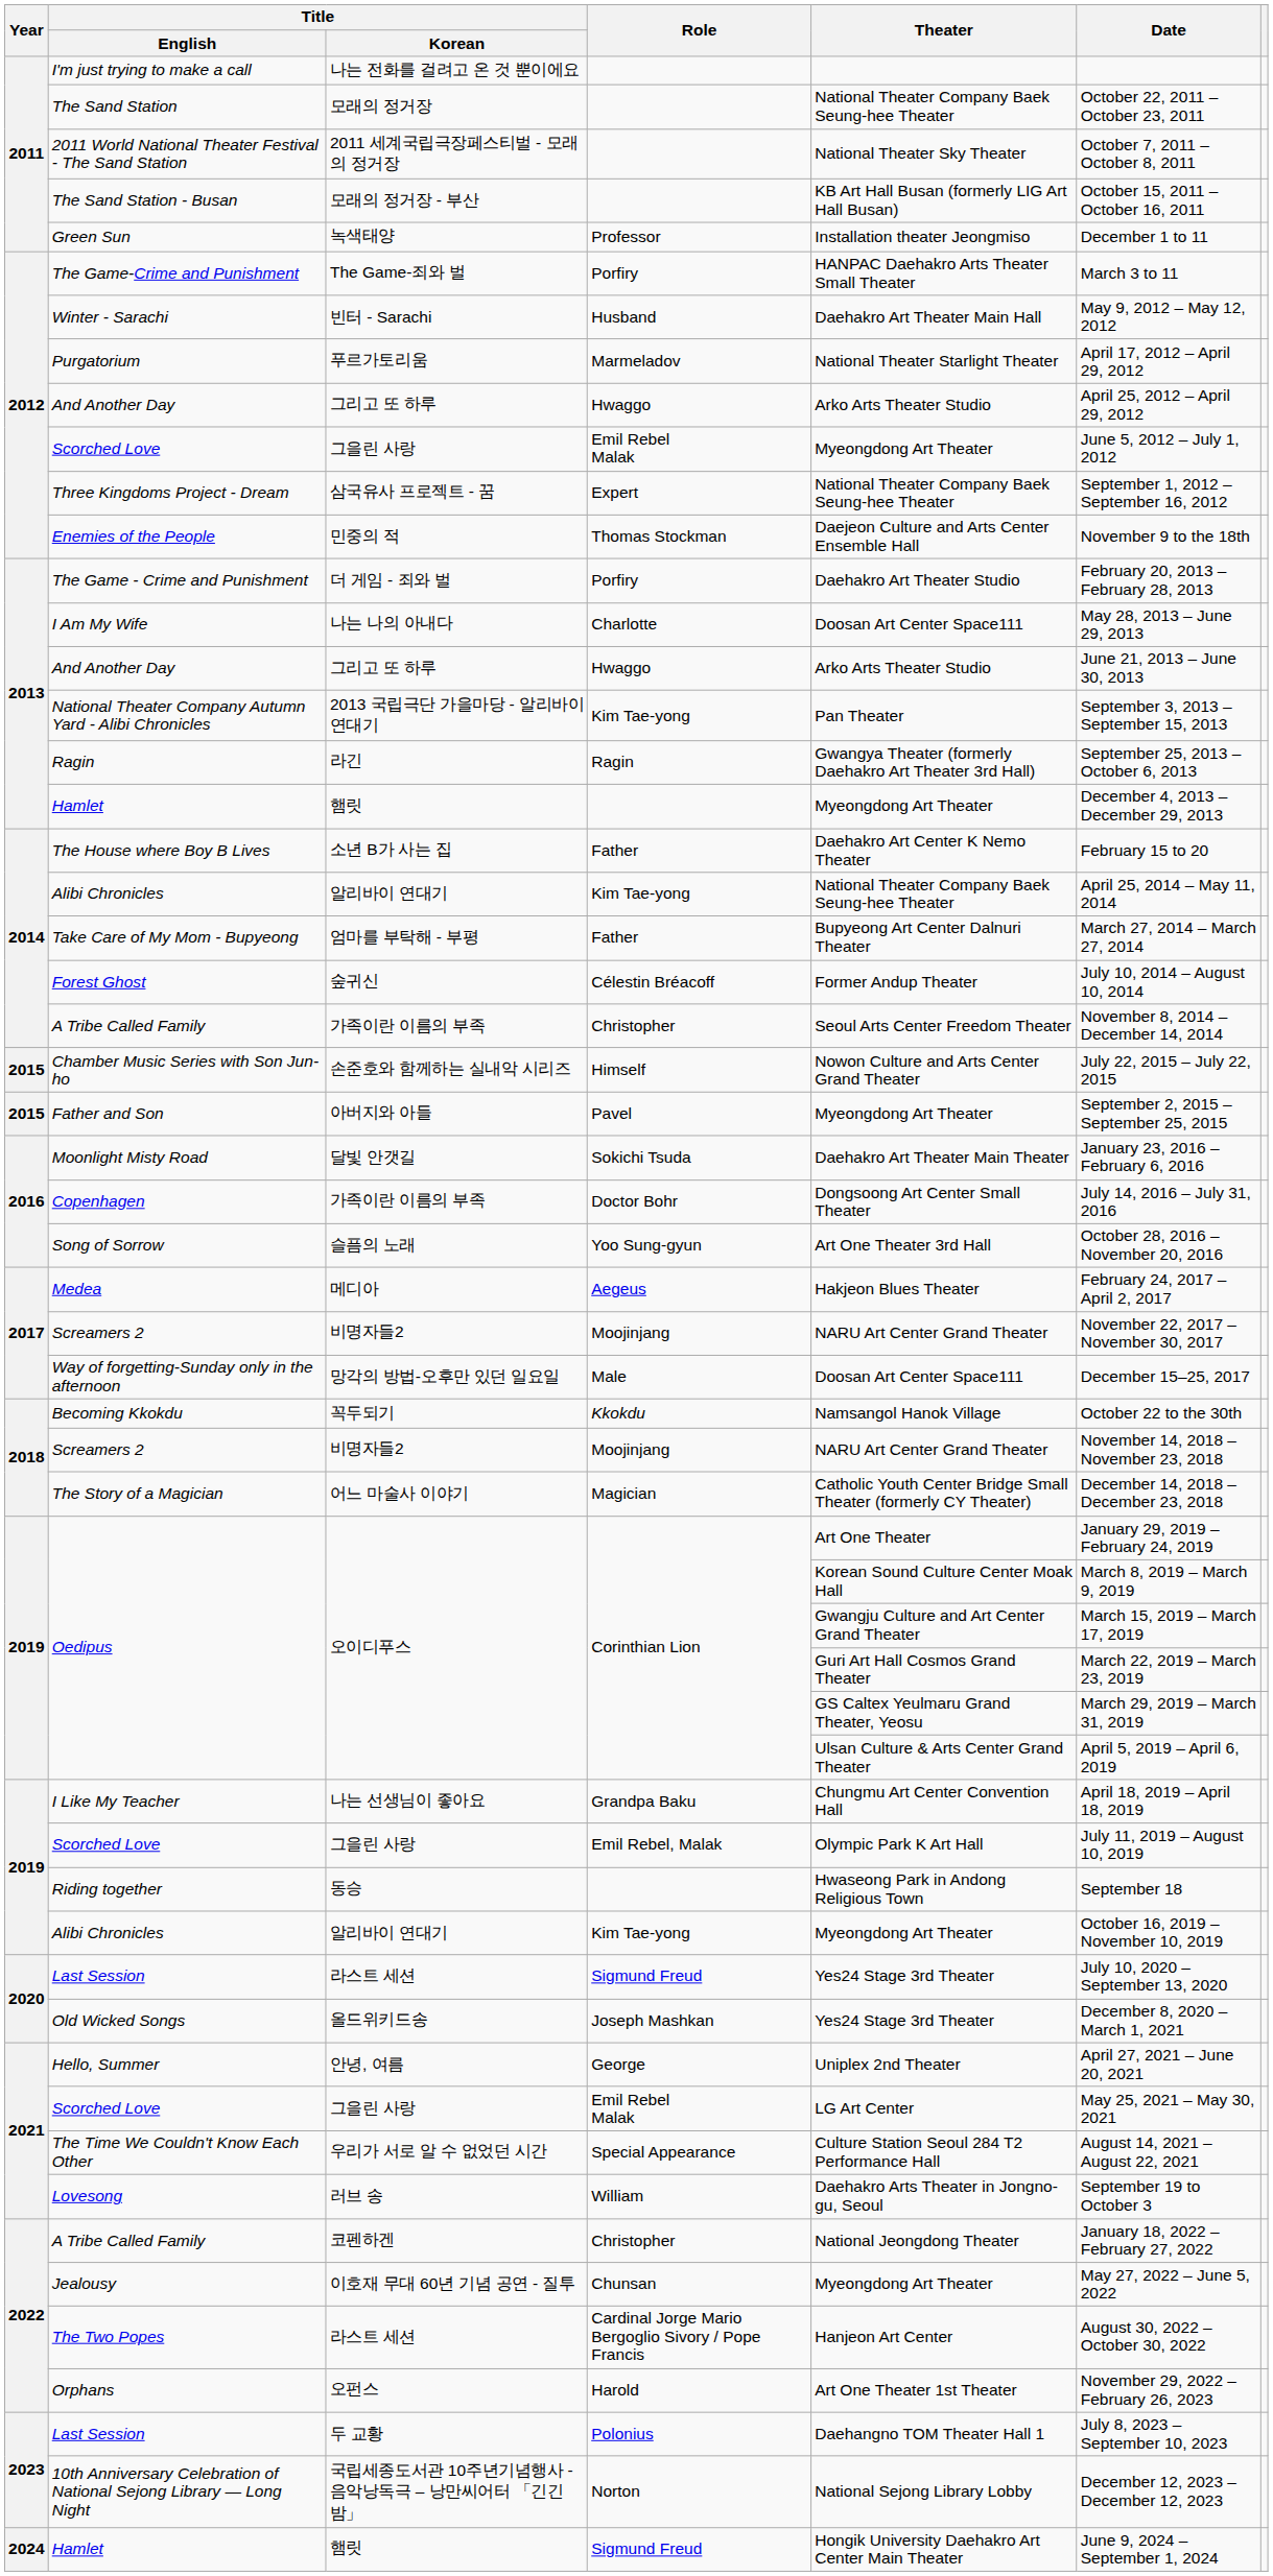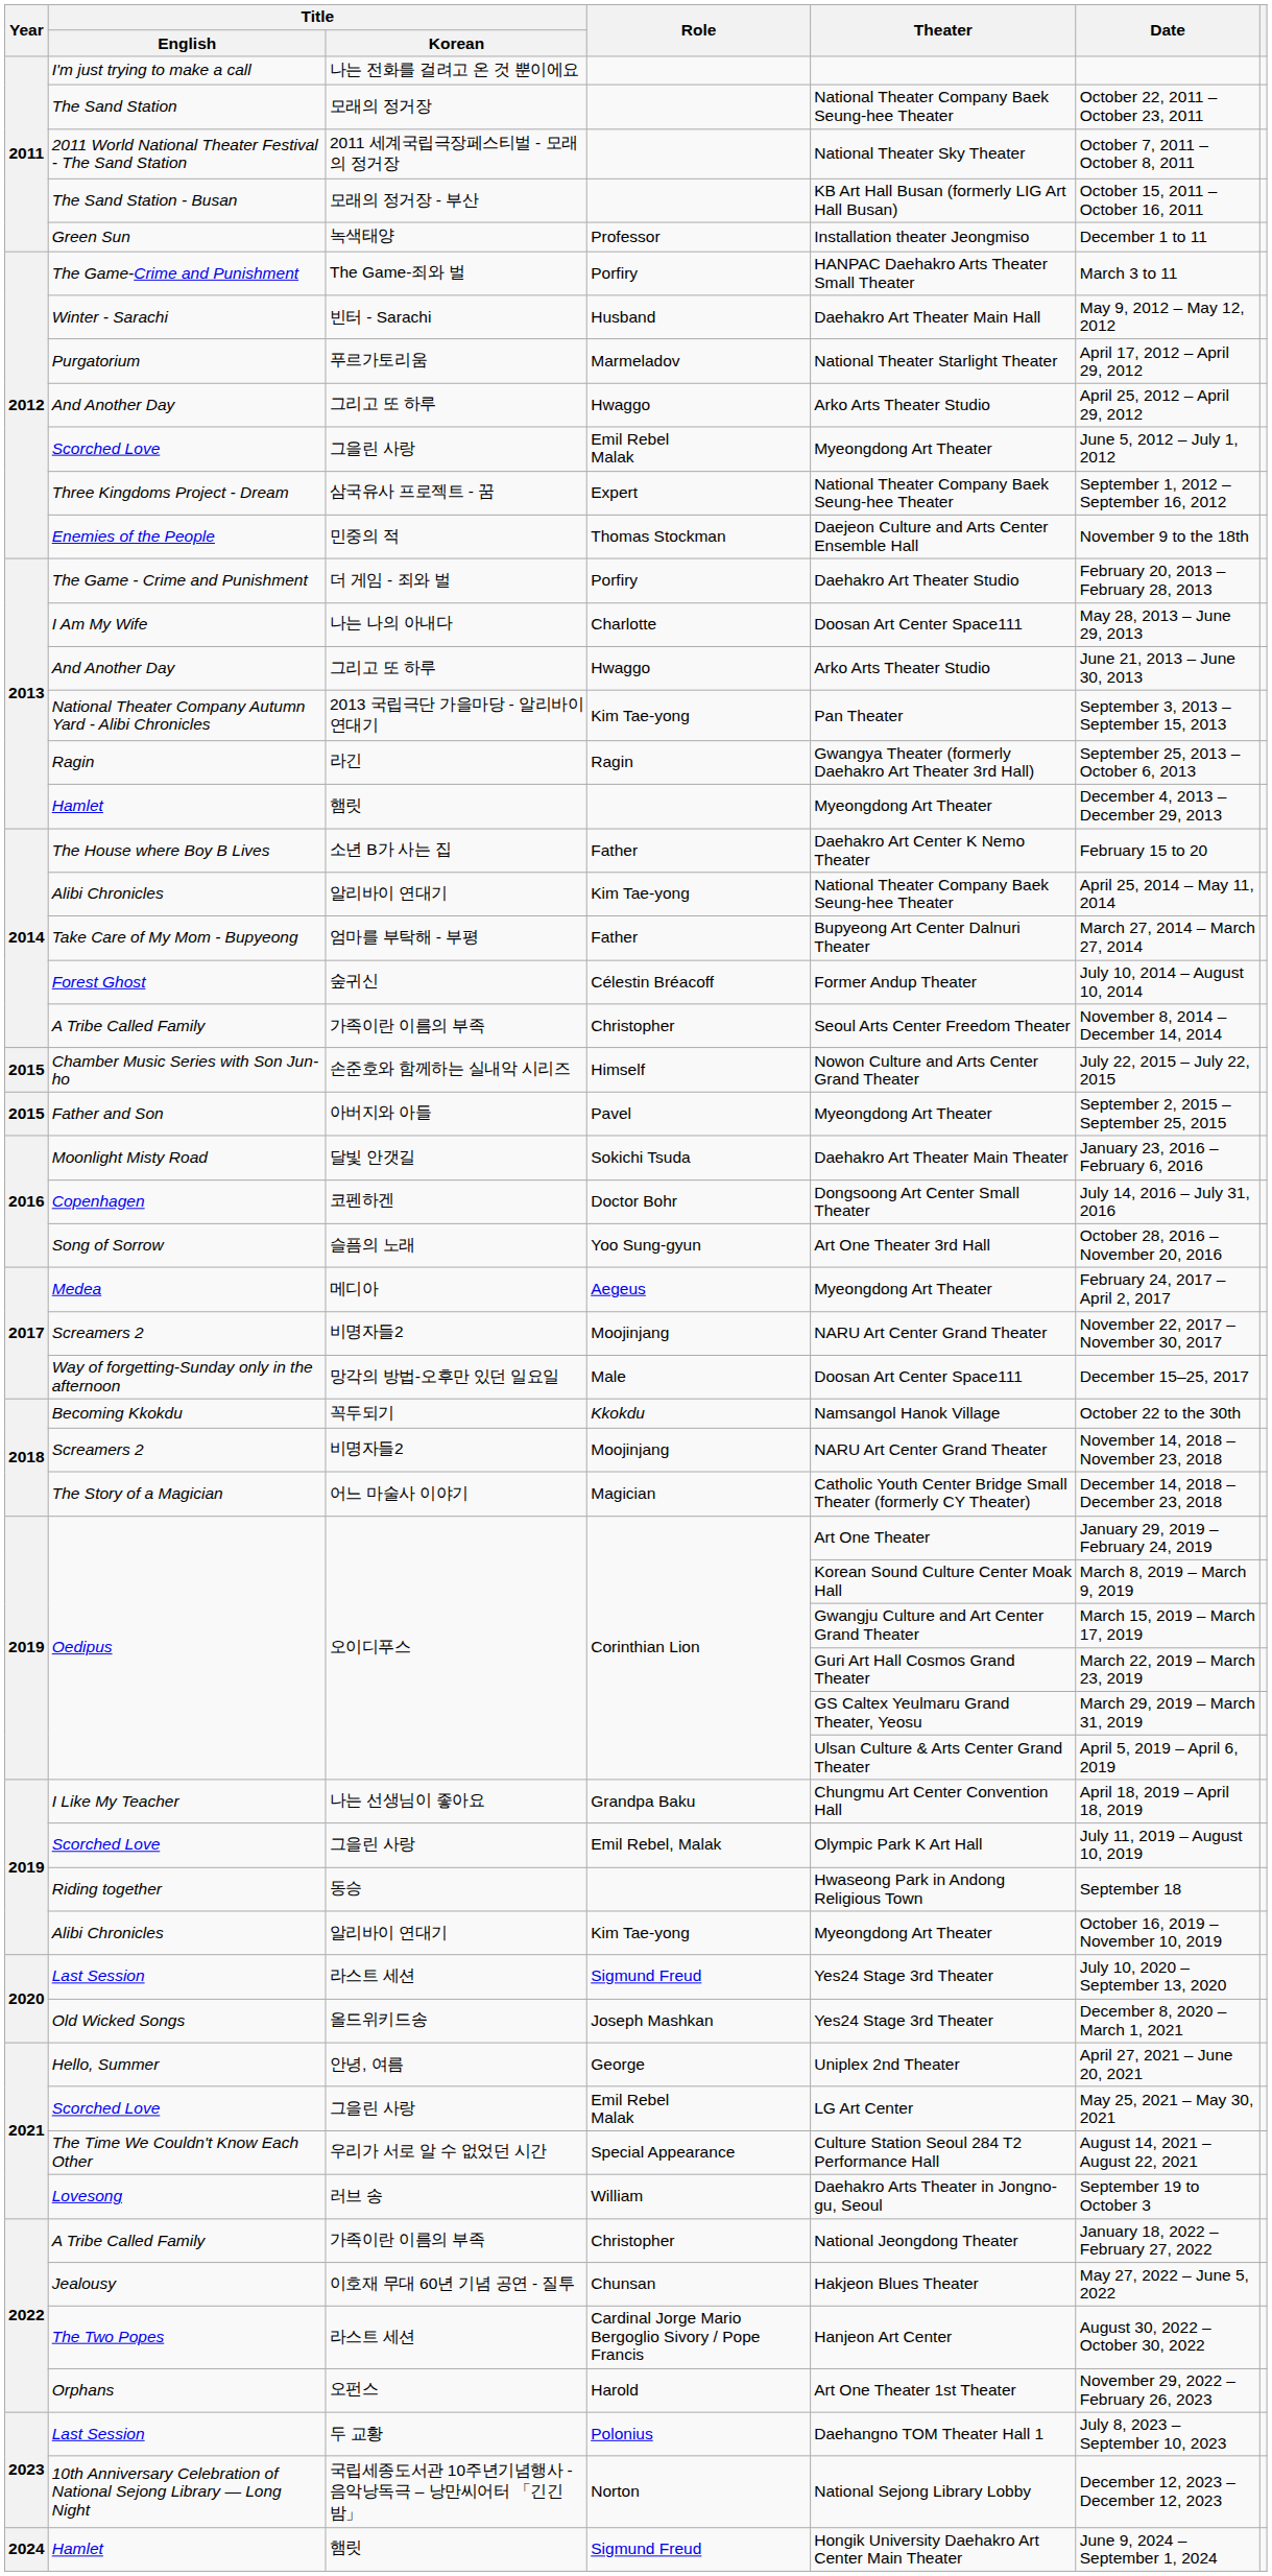Copenhagen | Title / Korean: 가족이란 이름의 부족 -> 코펜하겐
Medea | Theater: Hakjeon Blues Theater -> Myeongdong Art Theater
2022 / A Tribe Called Family | Title / Korean: 코펜하겐 -> 가족이란 이름의 부족
Jealousy | Theater: Myeongdong Art Theater -> Hakjeon Blues Theater
